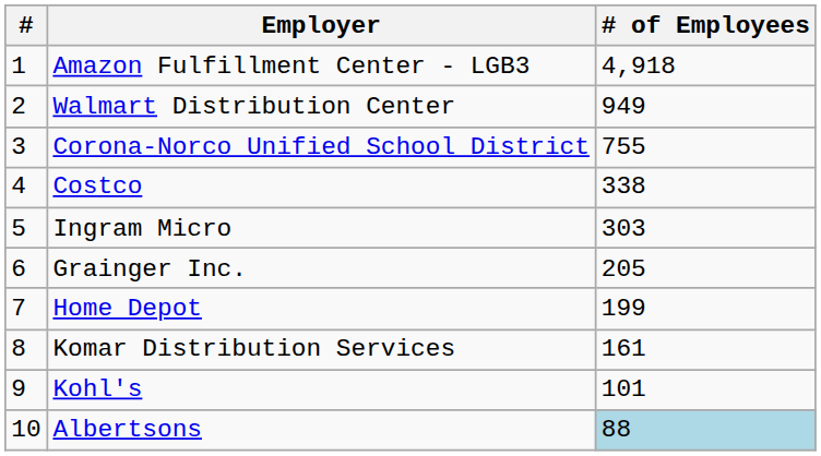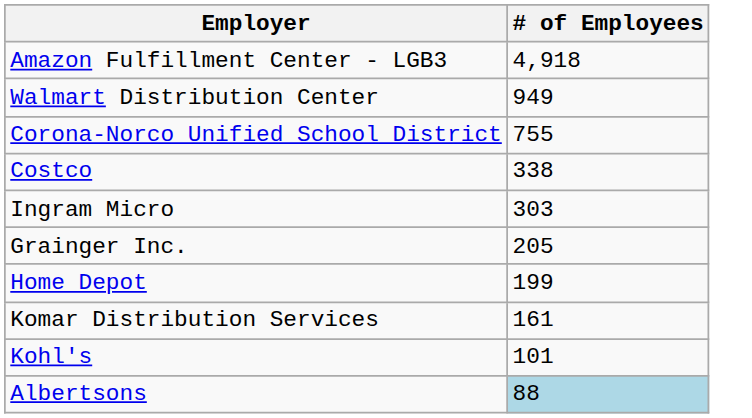- column: # | 1 | 2 | 3 | 4 | 5 | 6 | 7 | 8 | 9 | 10
